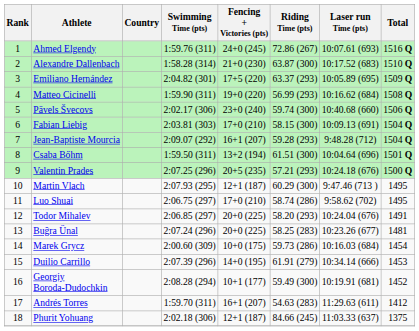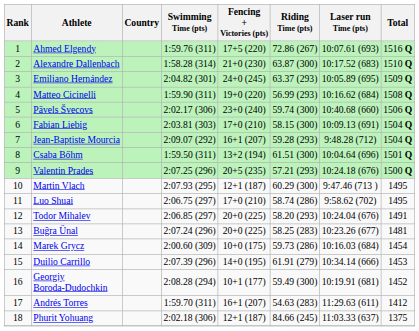Ahmed Elgendy | Fencing + Victories (pts): 24+0 (245) -> 17+5 (220)
Emiliano Hernández | Fencing + Victories (pts): 17+5 (220) -> 24+0 (245)
